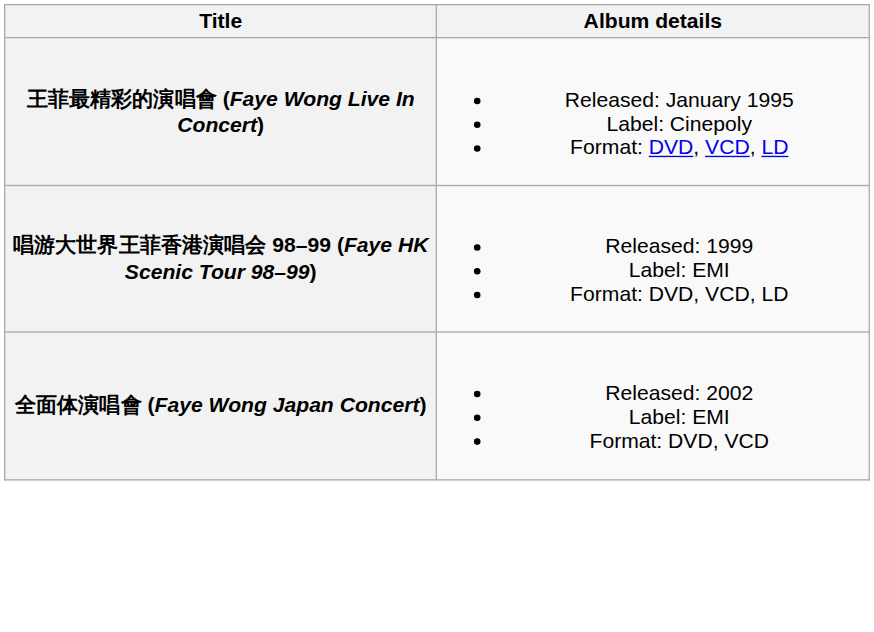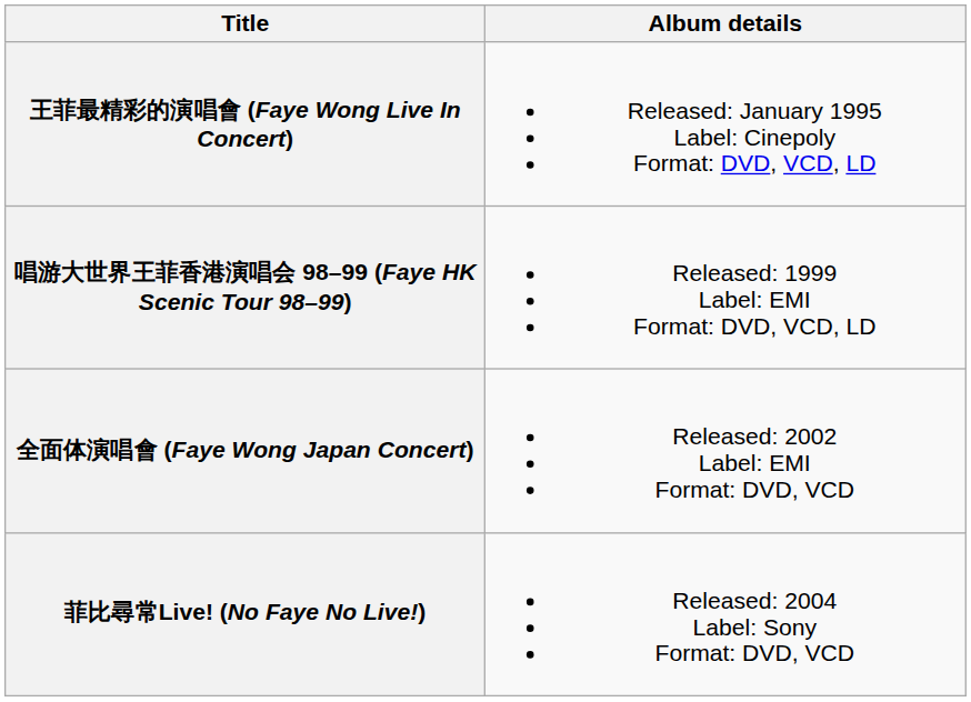+ row: 菲比尋常Live! (No Faye No Live!) | Released: 2004 Label: Sony Format: DVD, VCD
